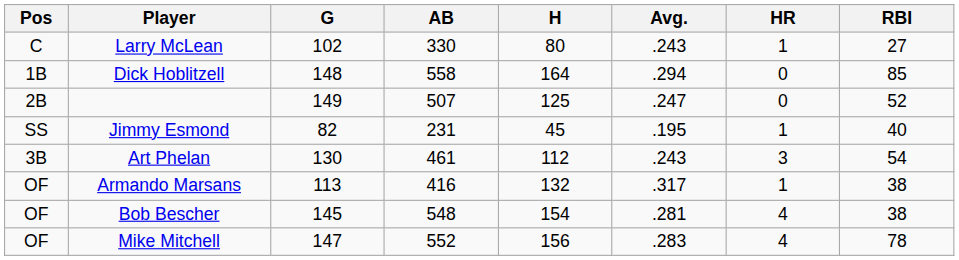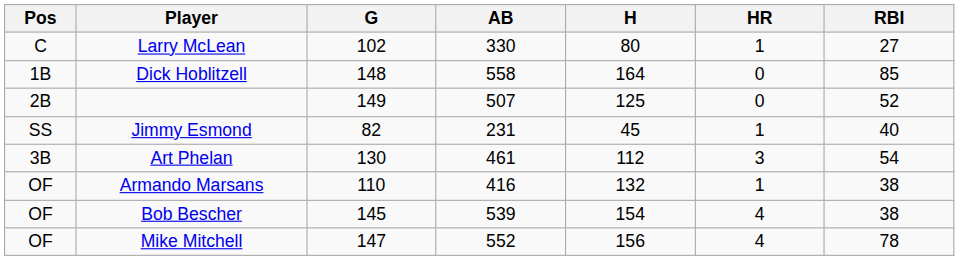- column: Avg. | .243 | .294 | .247 | .195 | .243 | .317 | .281 | .283
Armando Marsans | G: 113 -> 110
Bob Bescher | AB: 548 -> 539
